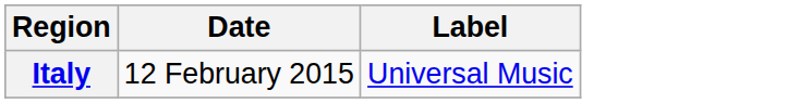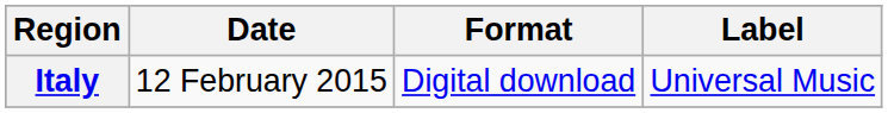+ column: Format | Digital download
